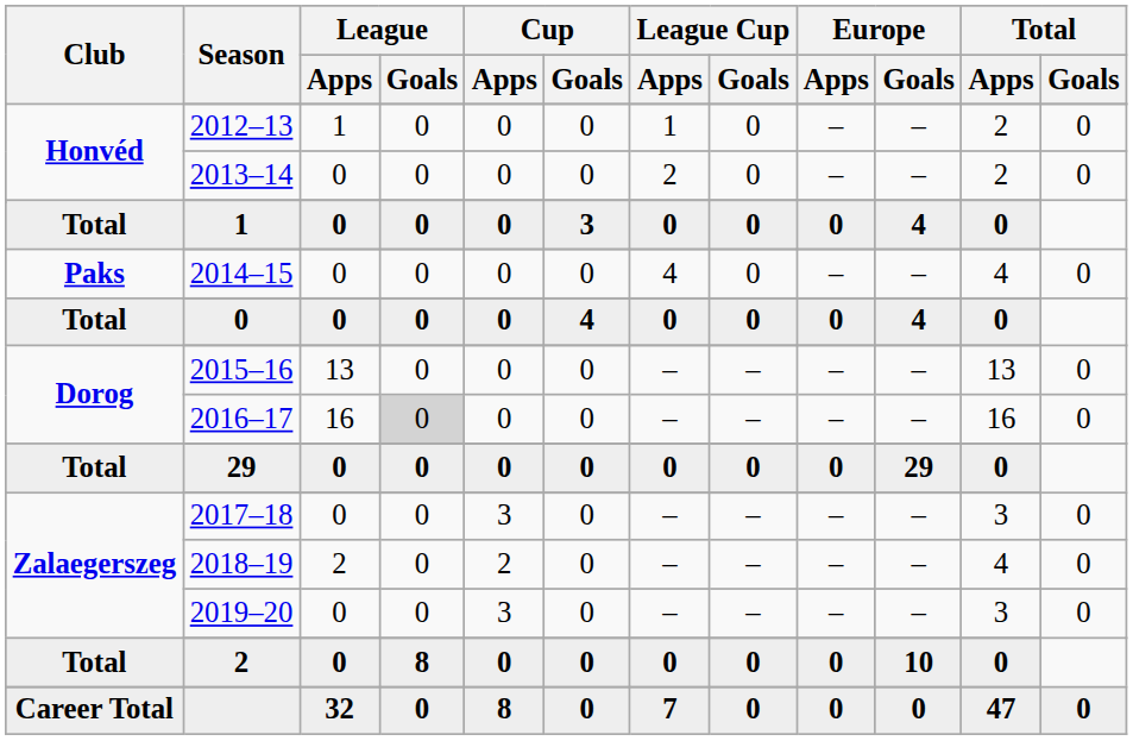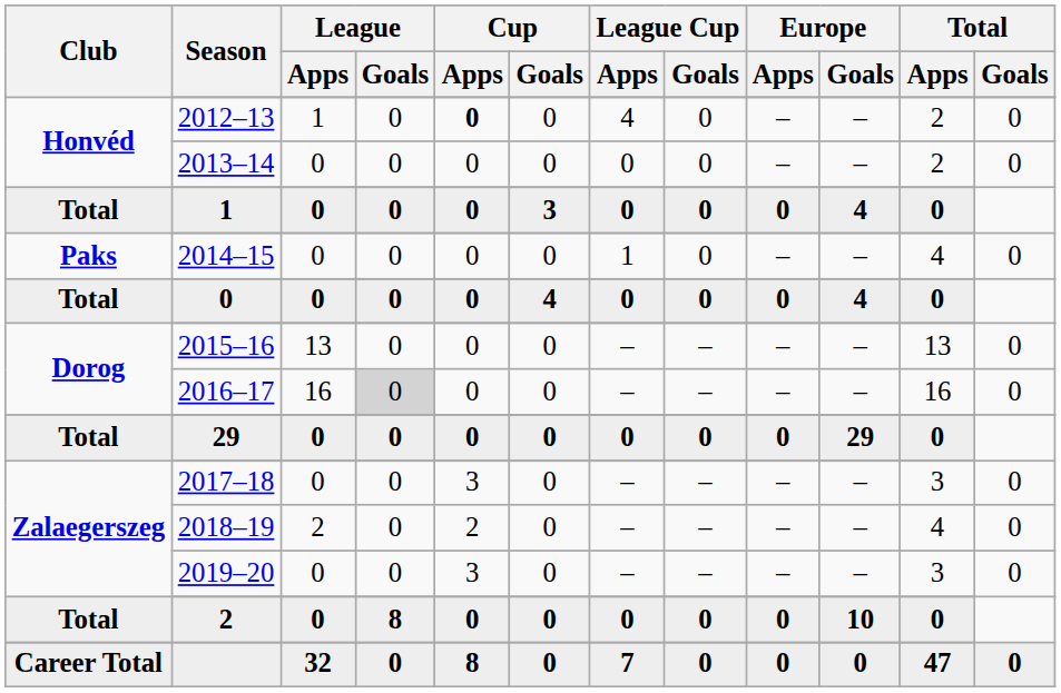2012–13 | Cup / Apps: normal -> bold
2012–13 | League Cup / Apps: 1 -> 4
2013–14 | League Cup / Apps: 2 -> 0
2014–15 | League Cup / Apps: 4 -> 1
